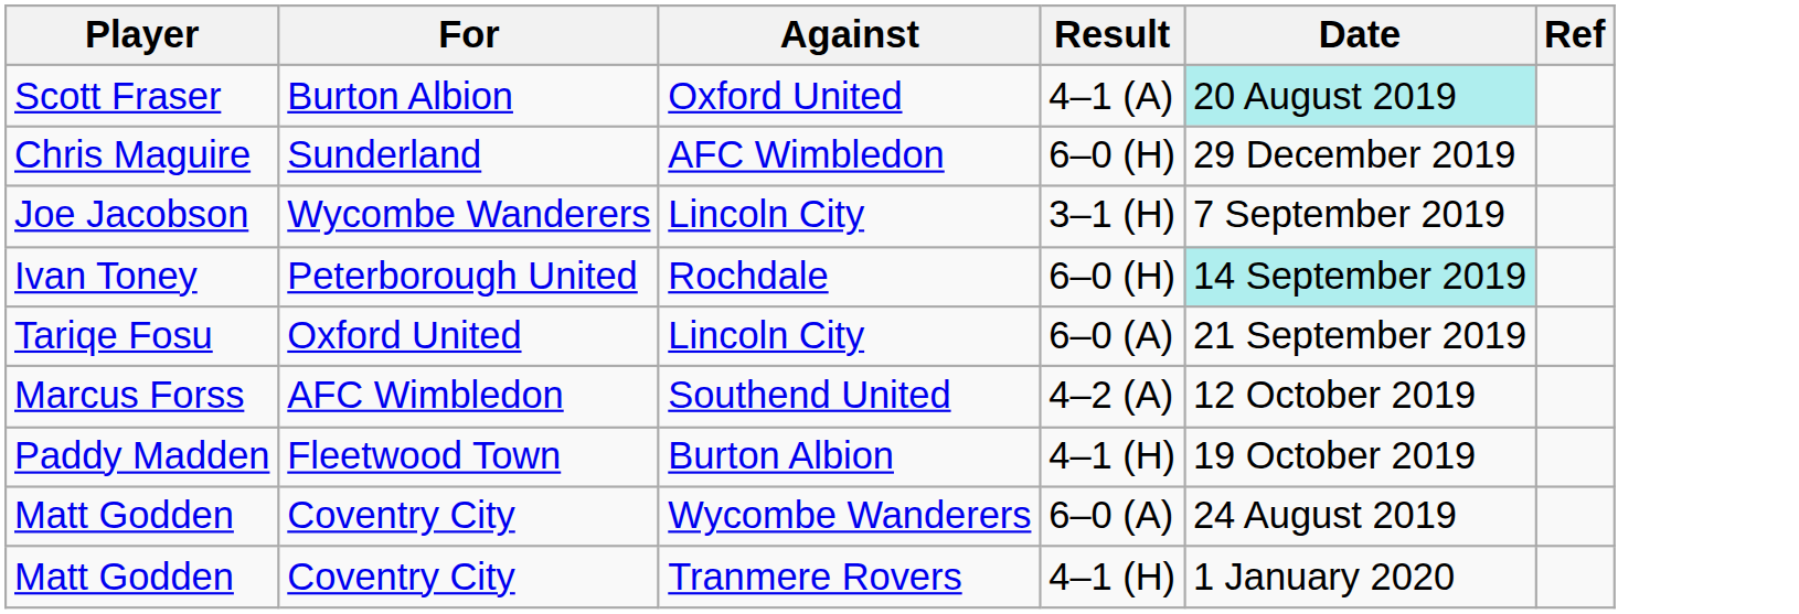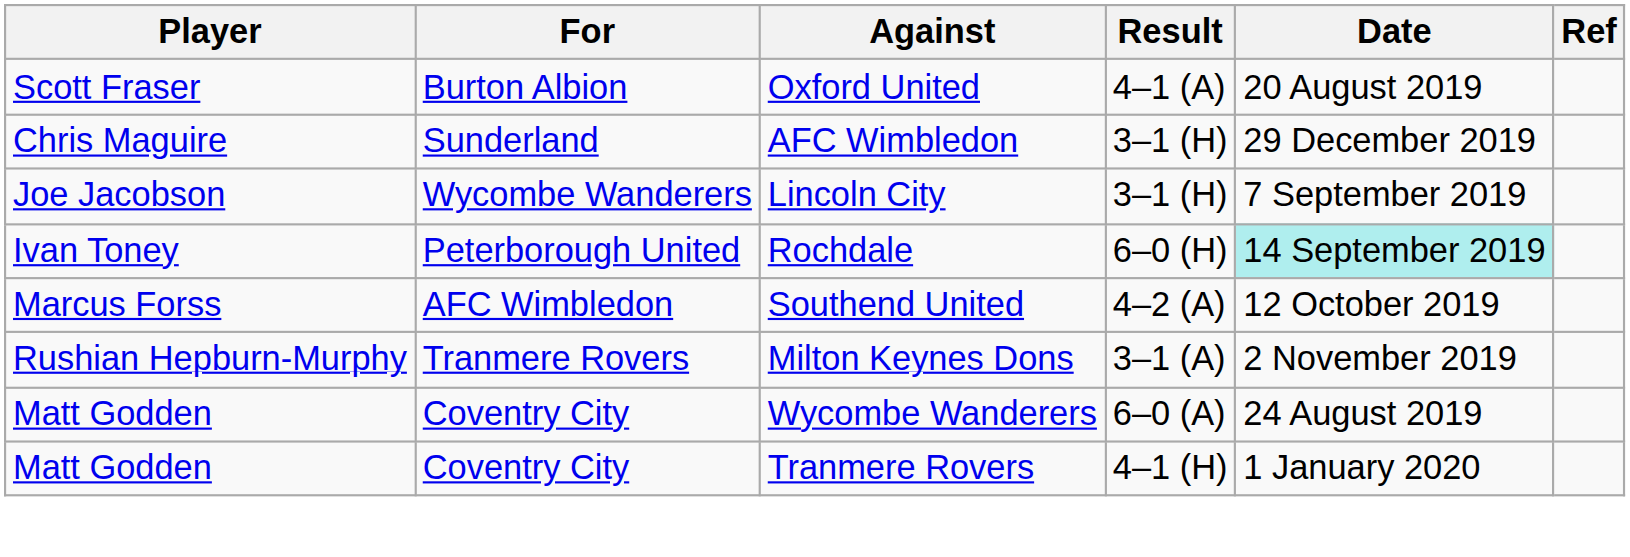Scott Fraser | Date: paleturquoise background -> no background
Chris Maguire | Result: 6–0 (H) -> 3–1 (H)
- row: Tariqe Fosu | Oxford United | Lincoln City | 6–0 (A) | 21 September 2019
- row: Paddy Madden | Fleetwood Town | Burton Albion | 4–1 (H) | 19 October 2019
+ row: Rushian Hepburn-Murphy | Tranmere Rovers | Milton Keynes Dons | 3–1 (A) | 2 November 2019
